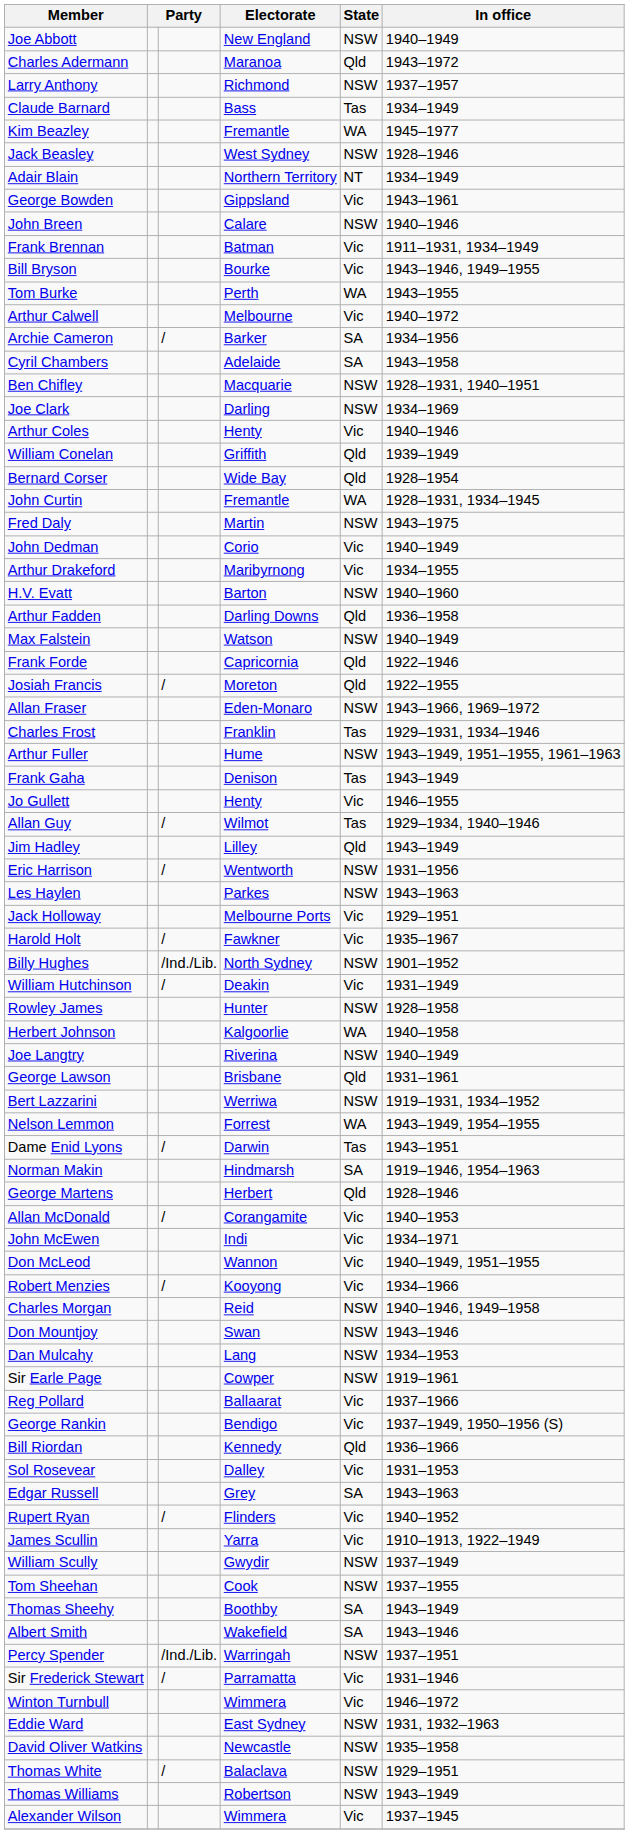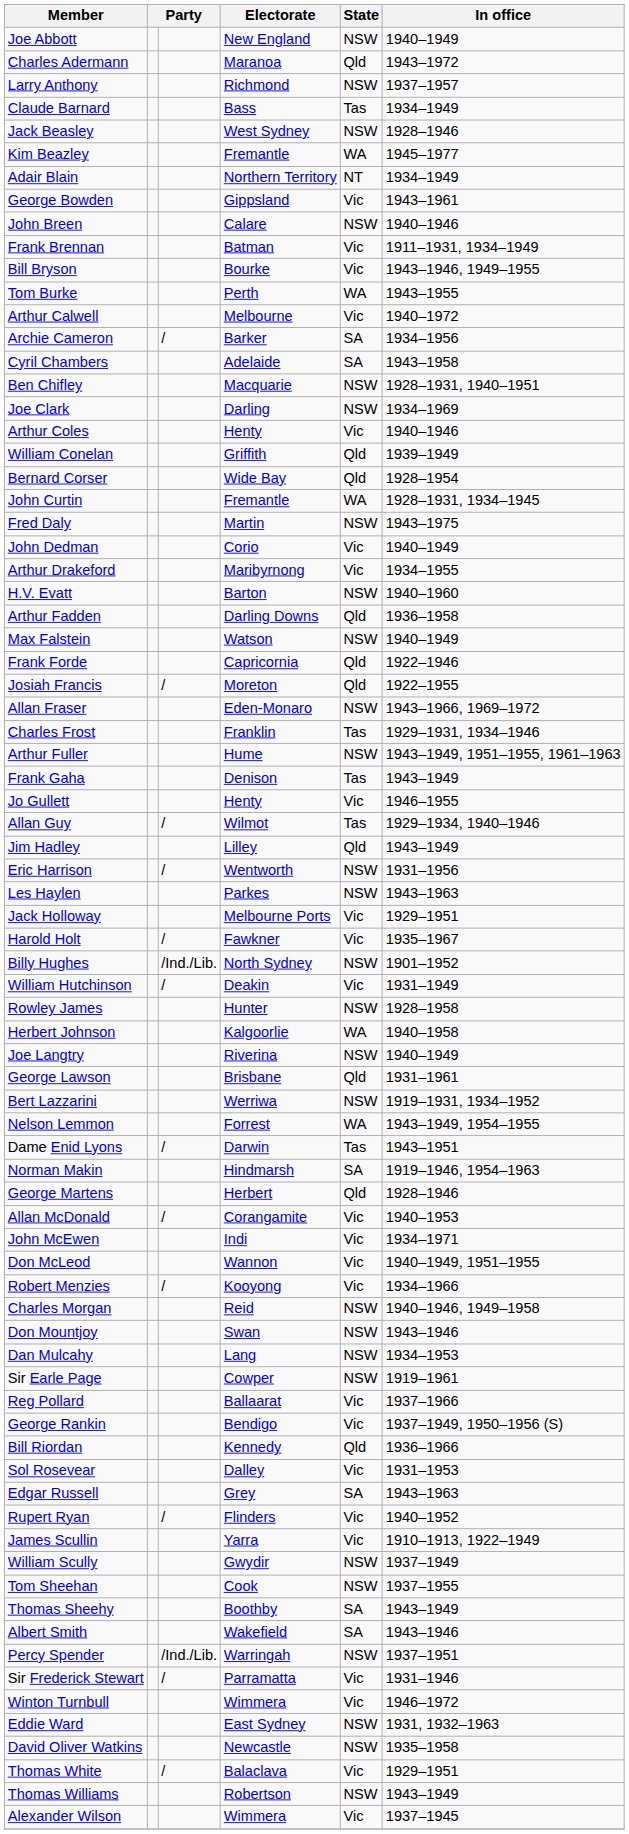rows swapped: Jack Beasley <-> Kim Beazley
Thomas White | State: NSW -> Vic
